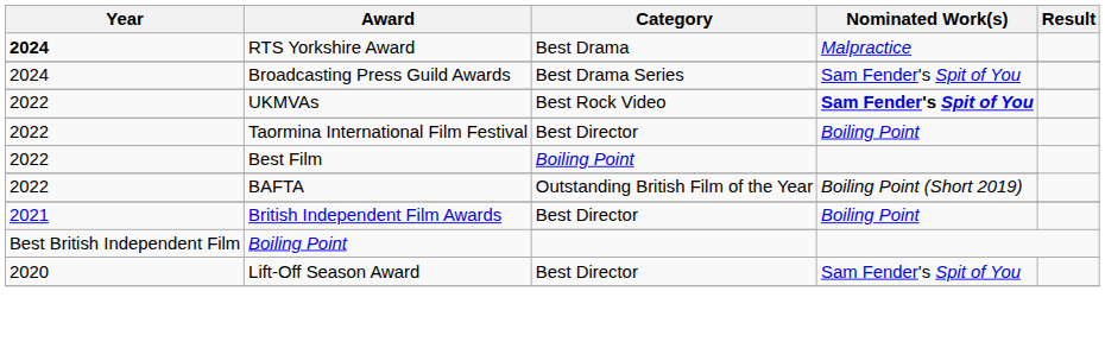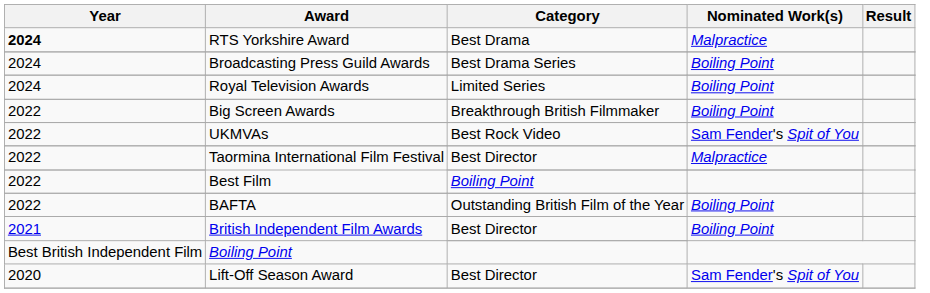Broadcasting Press Guild Awards | Nominated Work(s): Sam Fender's Spit of You -> Boiling Point
+ row: 2024 | Royal Television Awards | Limited Series | Boiling Point
+ row: 2022 | Big Screen Awards | Breakthrough British Filmmaker | Boiling Point
UKMVAs | Nominated Work(s): bold -> normal
Taormina International Film Festival / Best Director | Nominated Work(s): Boiling Point -> Malpractice
BAFTA | Nominated Work(s): Boiling Point (Short 2019) -> Boiling Point
